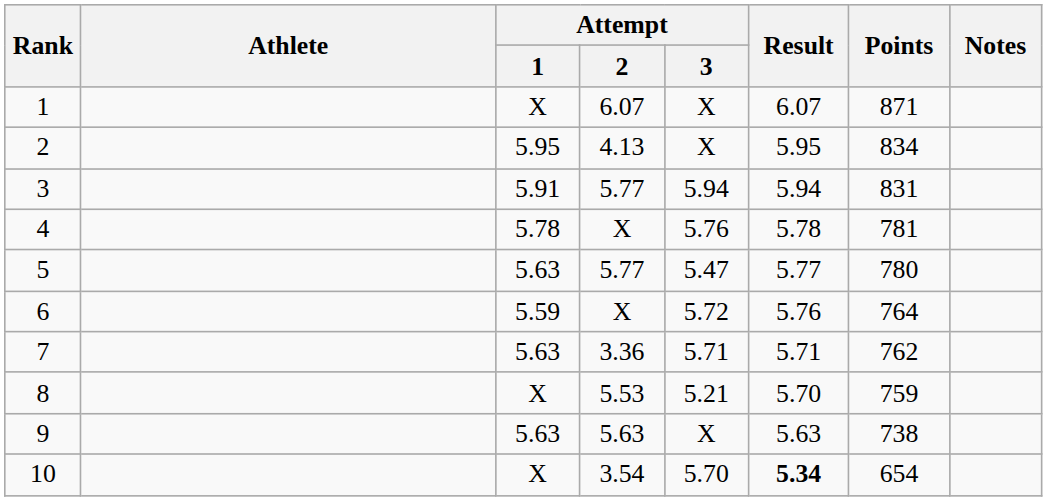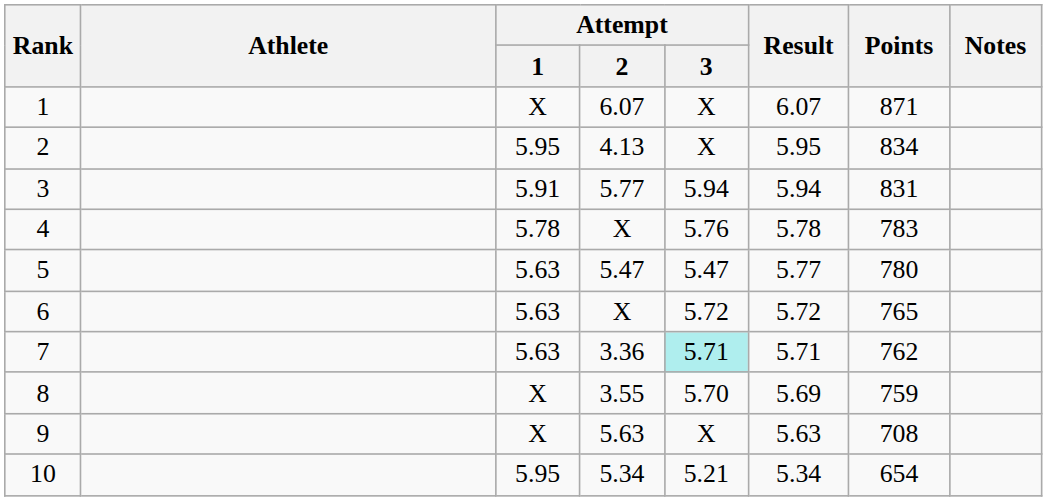4 | Points: 781 -> 783
5 | Attempt / 2: 5.77 -> 5.47
6 | Attempt / 1: 5.59 -> 5.63
6 | Result: 5.76 -> 5.72
6 | Points: 764 -> 765
7 | Attempt / 3: no background -> paleturquoise background
8 | Attempt / 2: 5.53 -> 3.55
8 | Attempt / 3: 5.21 -> 5.70
8 | Result: 5.70 -> 5.69
9 | Attempt / 1: 5.63 -> X
9 | Points: 738 -> 708
10 | Attempt / 1: X -> 5.95
10 | Attempt / 2: 3.54 -> 5.34
10 | Attempt / 3: 5.70 -> 5.21
10 | Result: bold -> normal
